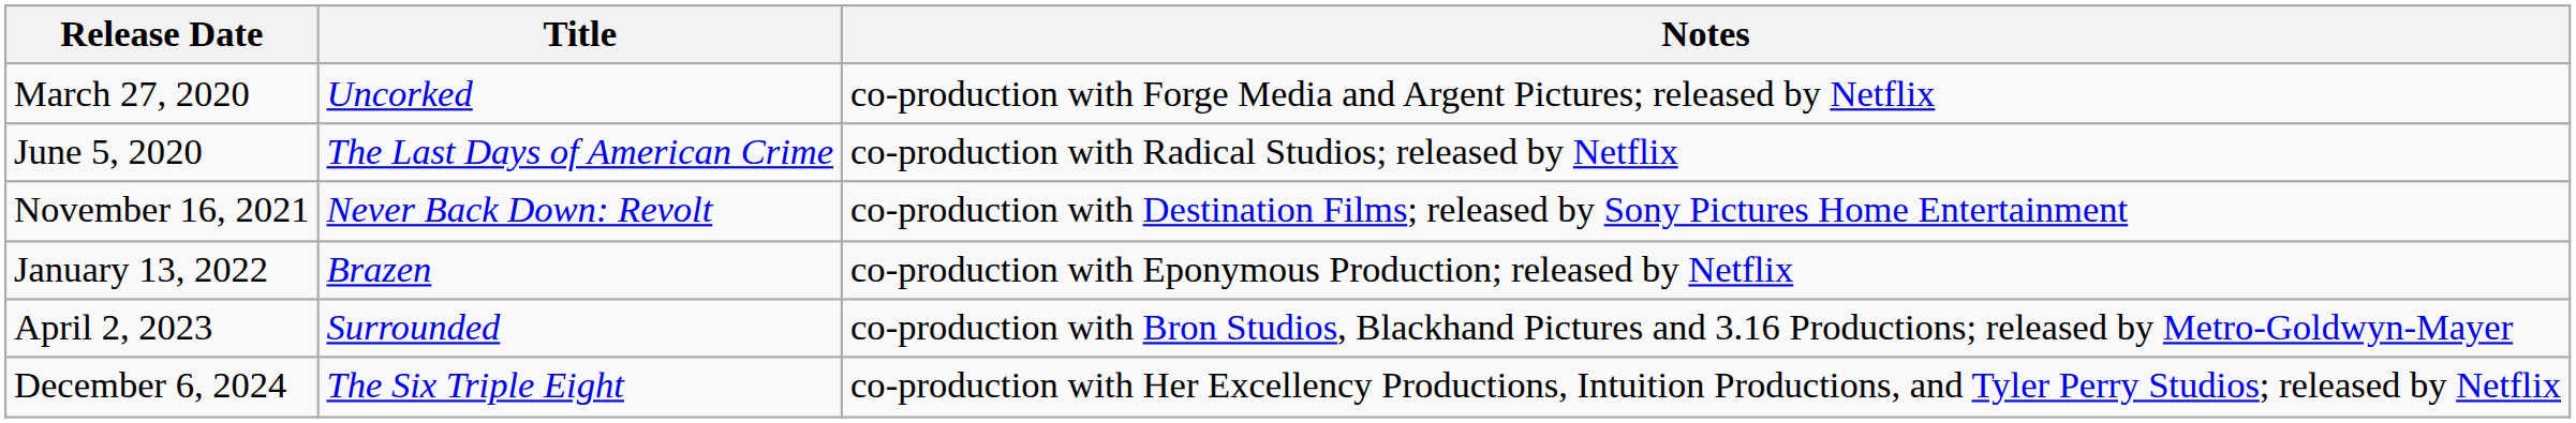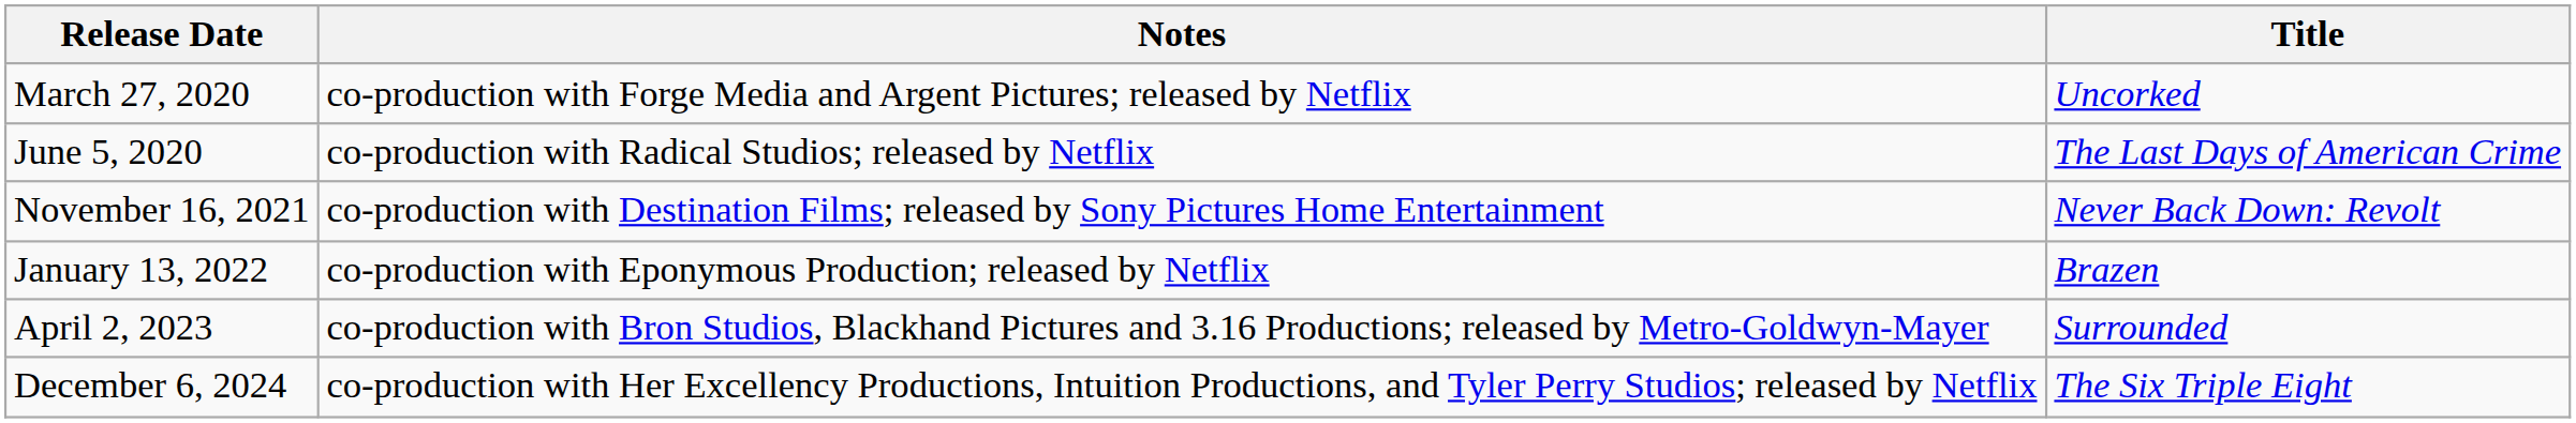columns swapped: Title <-> Notes
